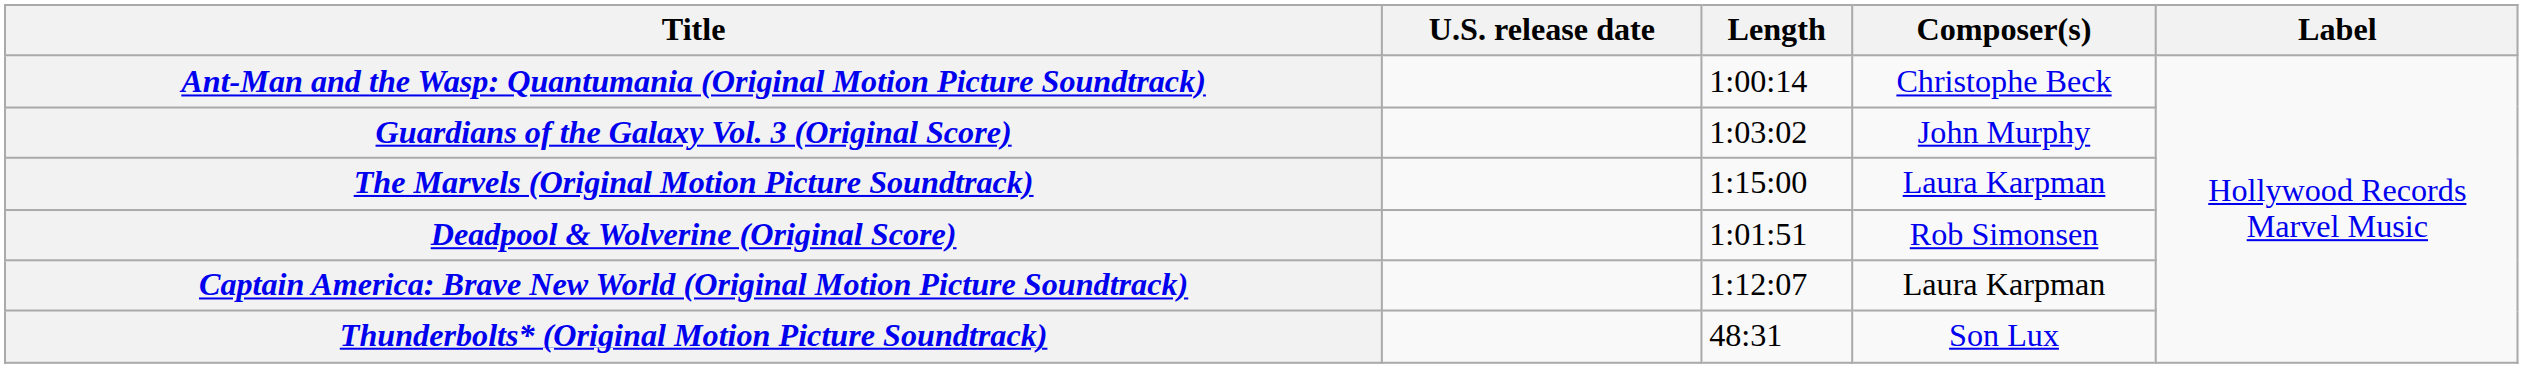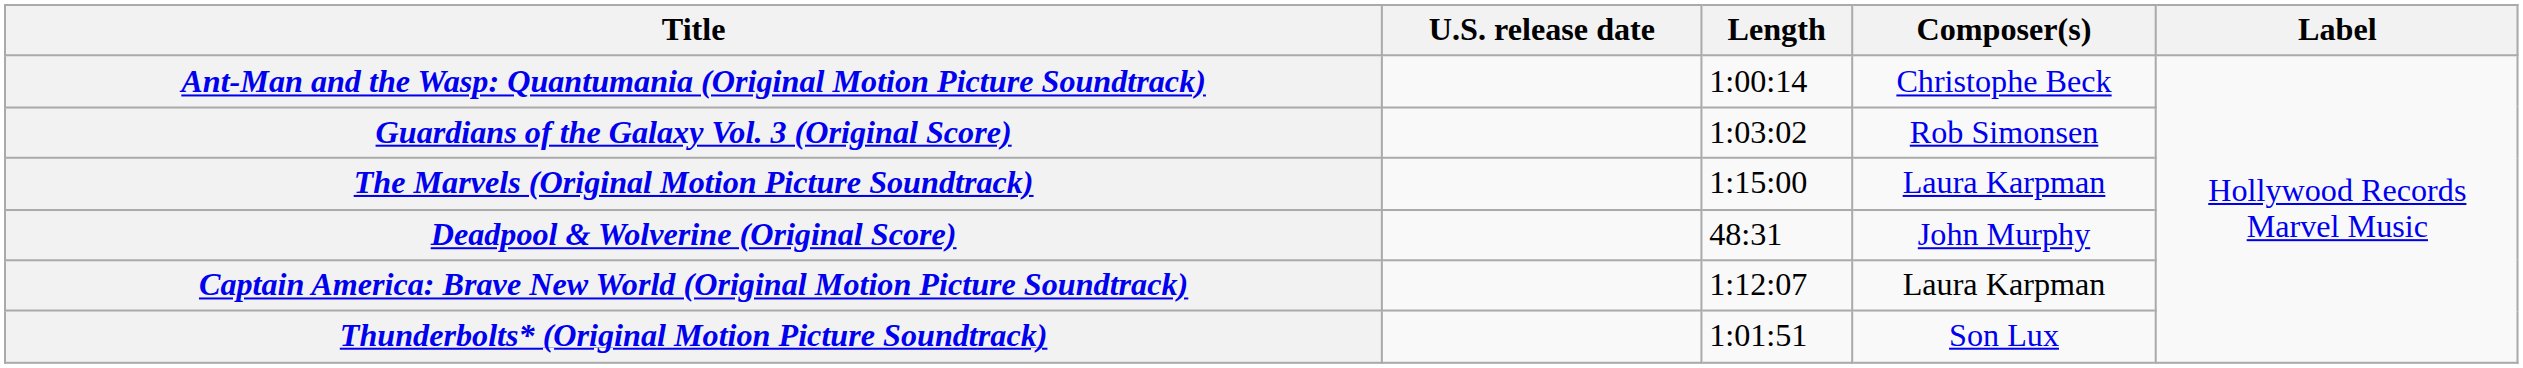Guardians of the Galaxy Vol. 3 (Original Score) | Composer(s): John Murphy -> Rob Simonsen
Deadpool & Wolverine (Original Score) | Length: 1:01:51 -> 48:31
Deadpool & Wolverine (Original Score) | Composer(s): Rob Simonsen -> John Murphy
Thunderbolts* (Original Motion Picture Soundtrack) | Length: 48:31 -> 1:01:51
